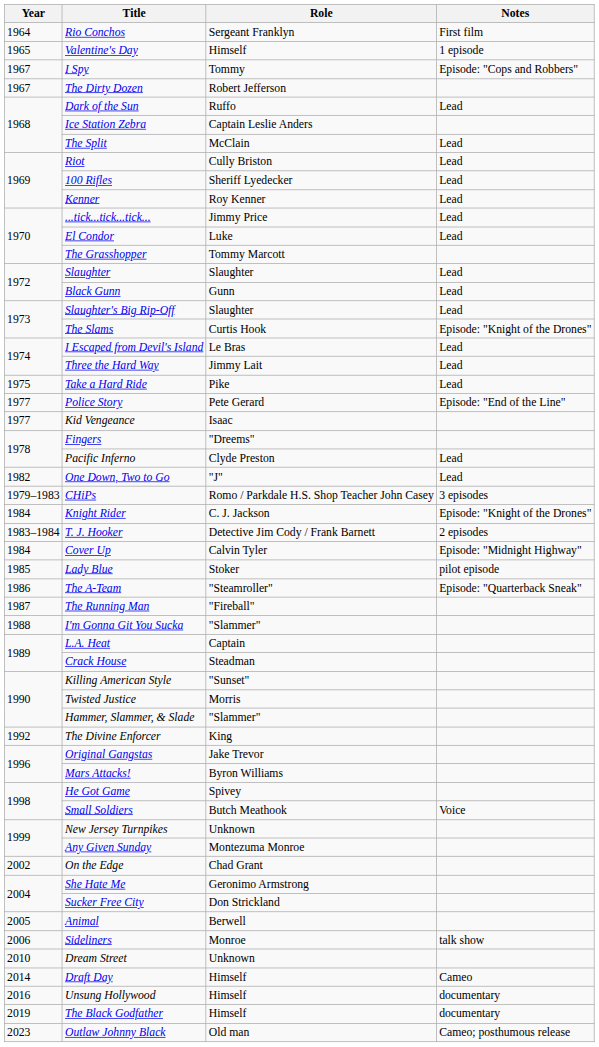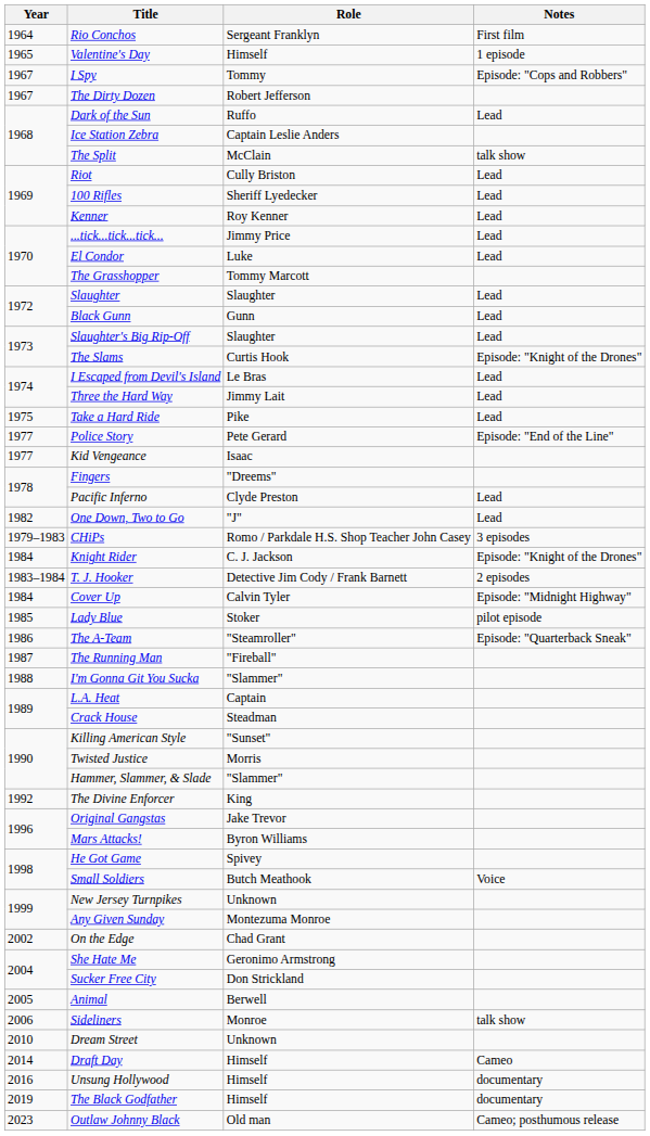The Split | Notes: Lead -> talk show
